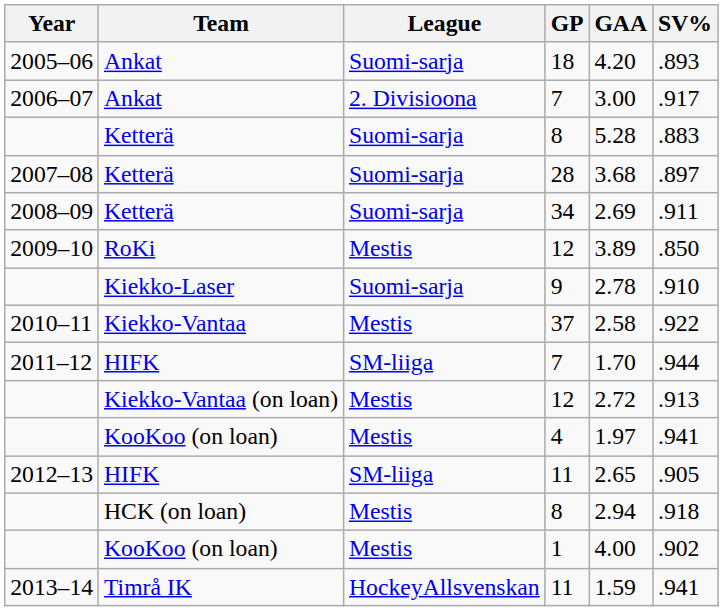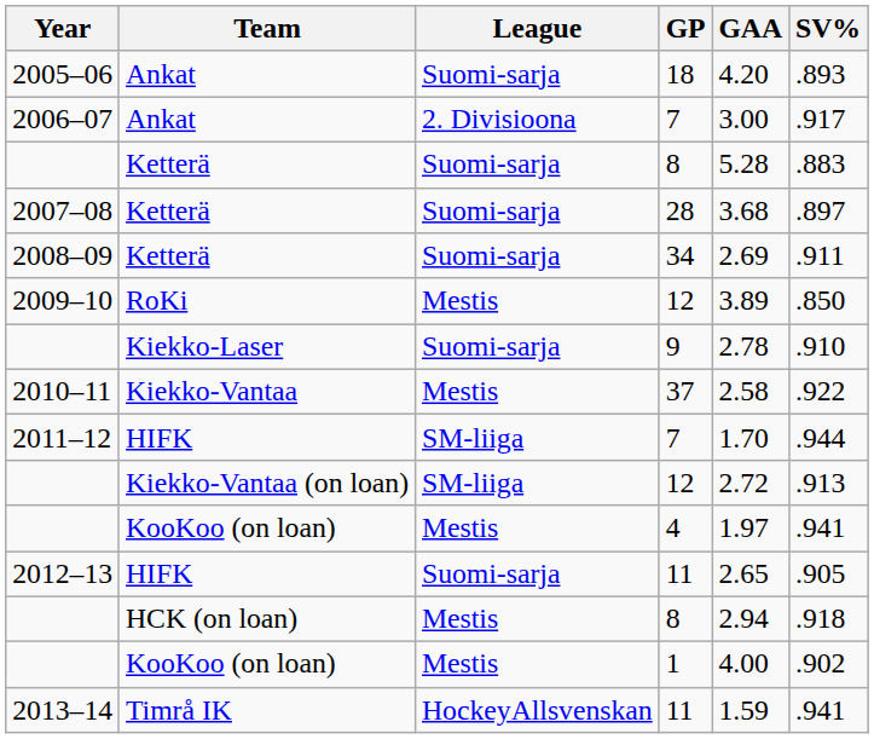Kiekko-Vantaa (on loan) / 12 | League: Mestis -> SM-liiga
HIFK / 11 | League: SM-liiga -> Suomi-sarja
